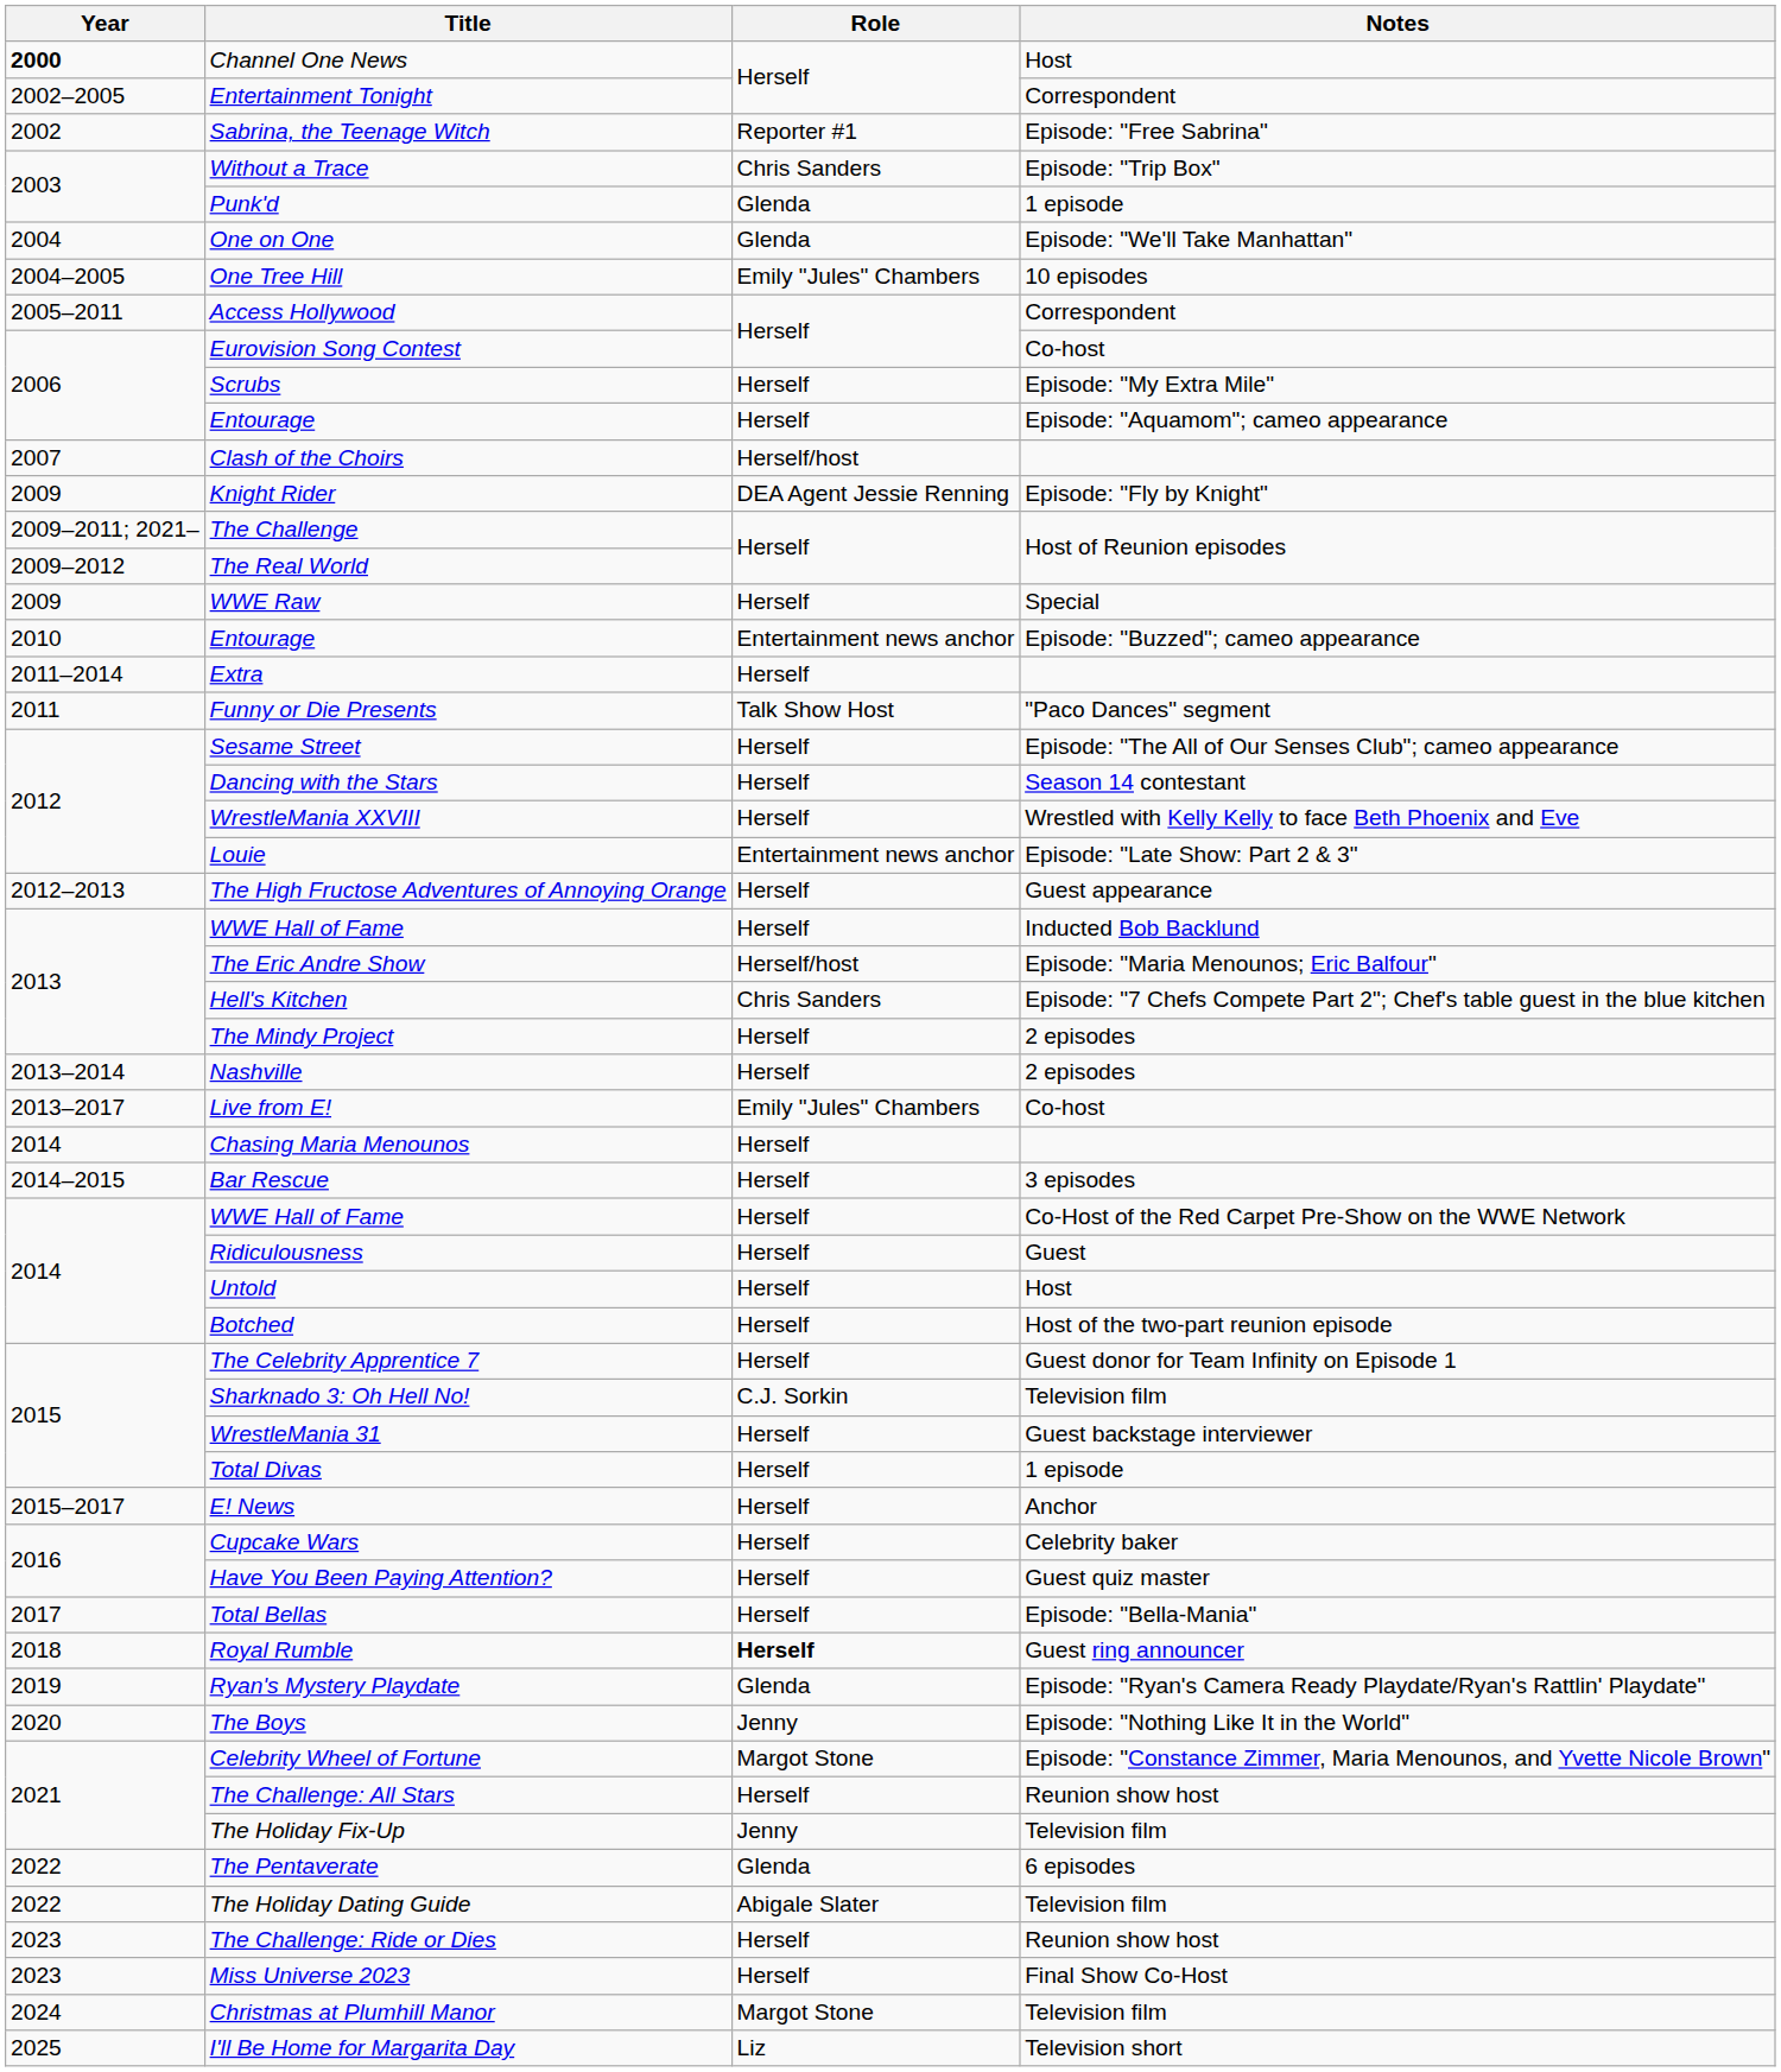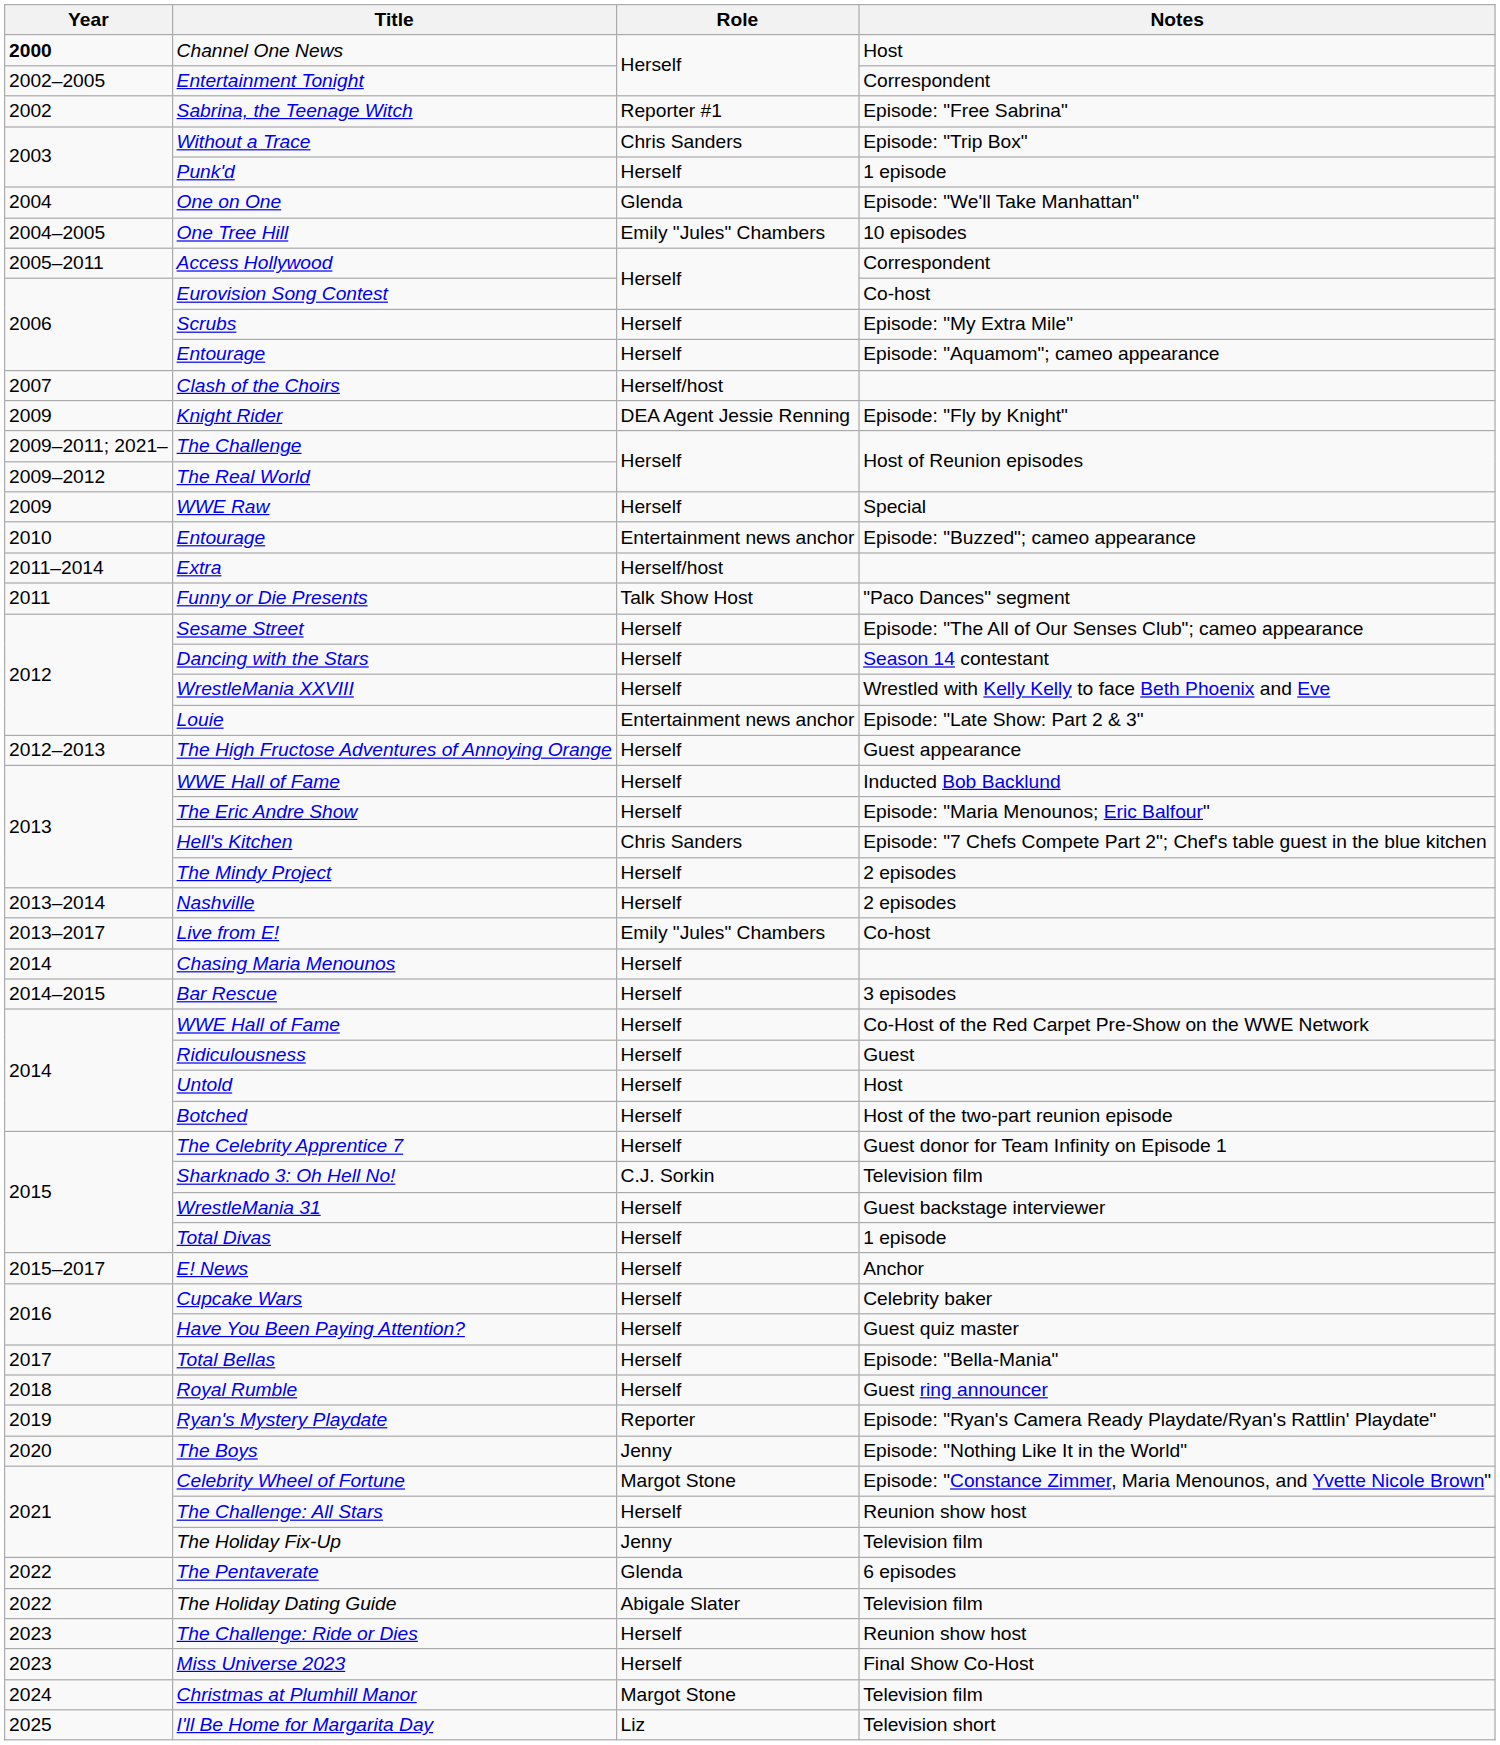Punk'd | Role: Glenda -> Herself
Extra | Role: Herself -> Herself/host
The Eric Andre Show | Role: Herself/host -> Herself
Royal Rumble | Role: bold -> normal
Ryan's Mystery Playdate | Role: Glenda -> Reporter
